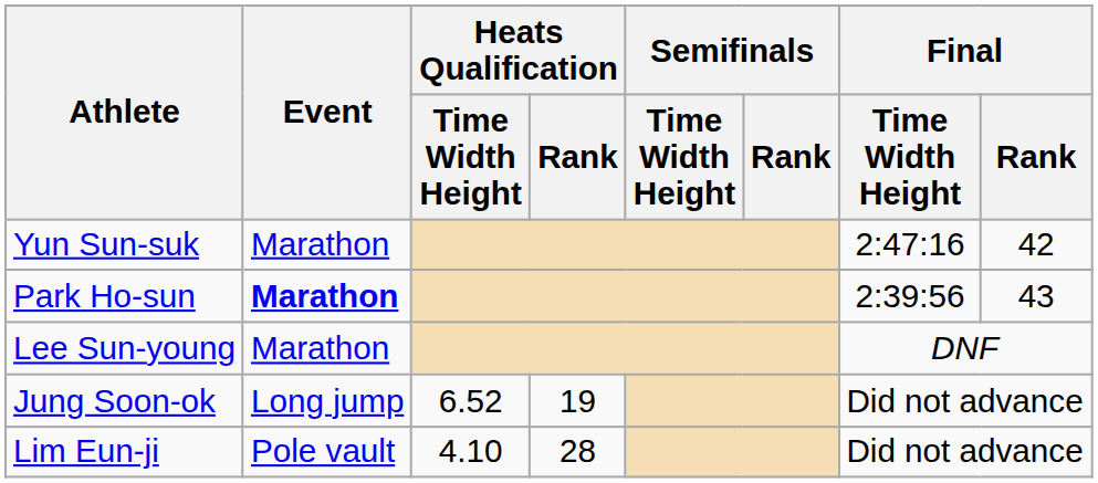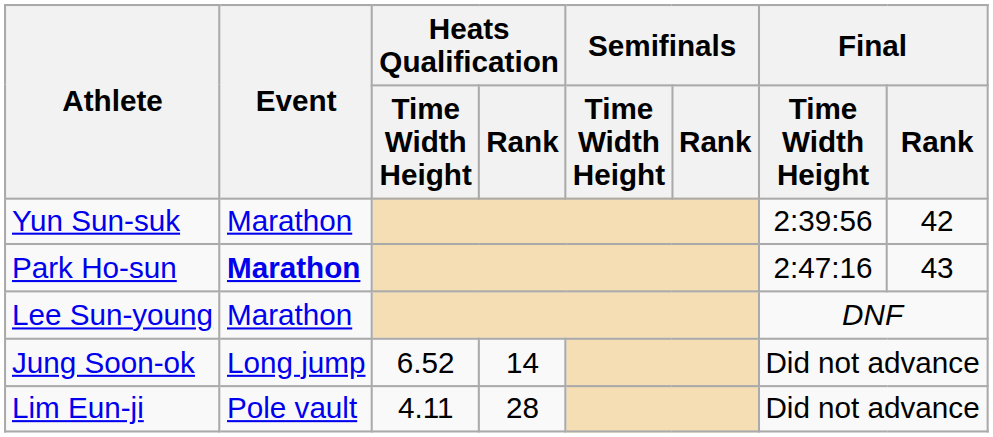Yun Sun-suk | Final / Time Width Height: 2:47:16 -> 2:39:56
Park Ho-sun | Final / Time Width Height: 2:39:56 -> 2:47:16
Jung Soon-ok | Heats Qualification / Rank: 19 -> 14
Lim Eun-ji | Heats Qualification / Time Width Height: 4.10 -> 4.11
